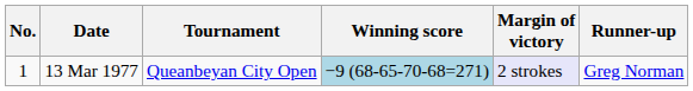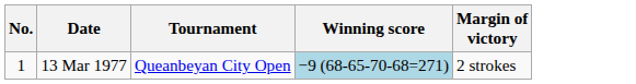- column: Runner-up | Greg Norman
13 Mar 1977 | Margin of victory: lavender background -> no background
